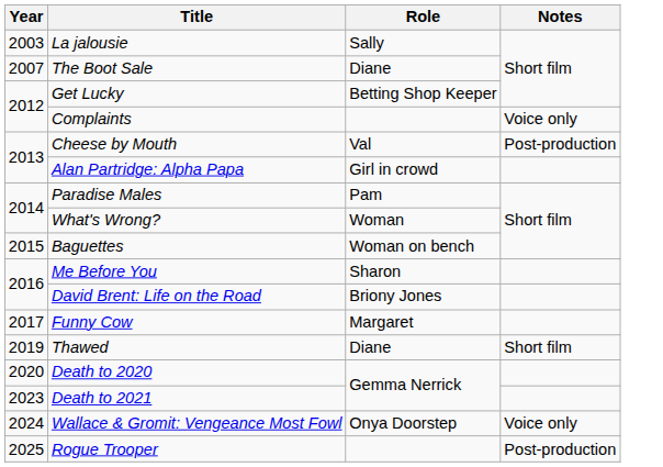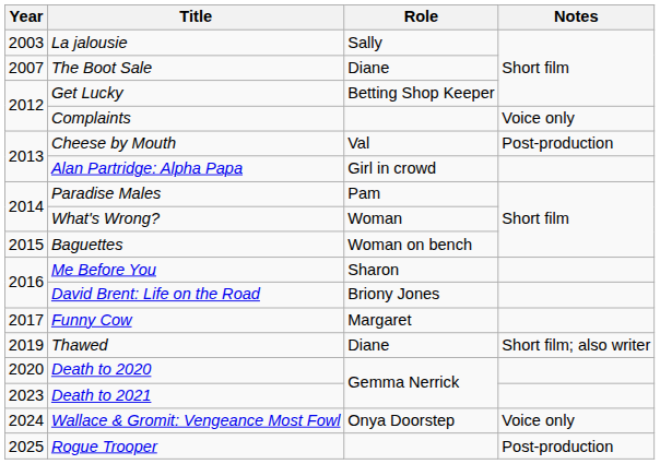Thawed | Notes: Short film -> Short film; also writer
